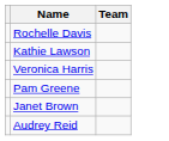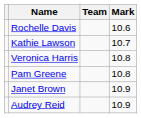+ column: Mark | 10.6 | 10.7 | 10.8 | 10.8 | 10.9 | 10.9
